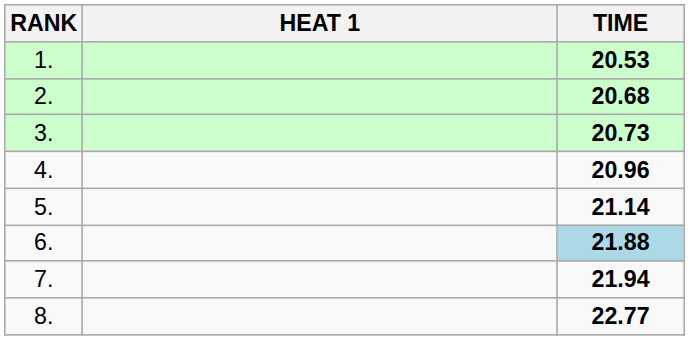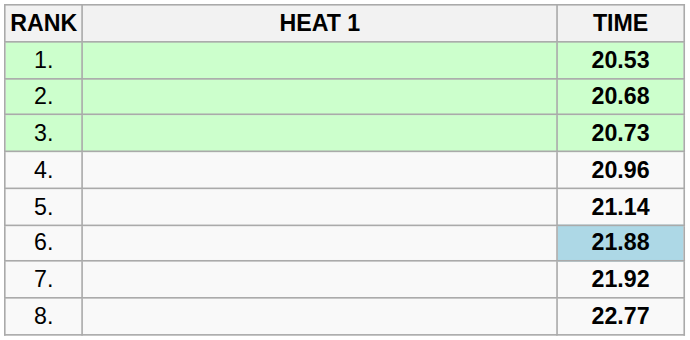7. | TIME: 21.94 -> 21.92
